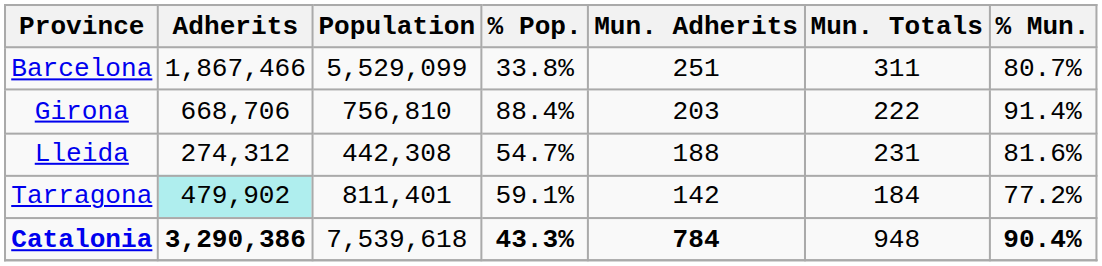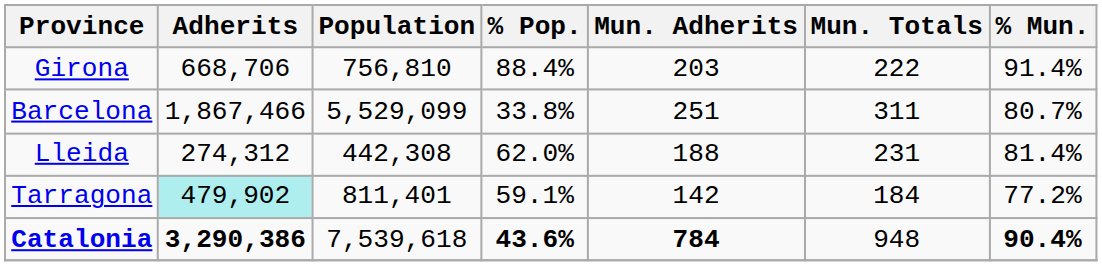rows swapped: Barcelona <-> Girona
Lleida | % Pop.: 54.7% -> 62.0%
Lleida | % Mun.: 81.6% -> 81.4%
Catalonia | % Pop.: 43.3% -> 43.6%
